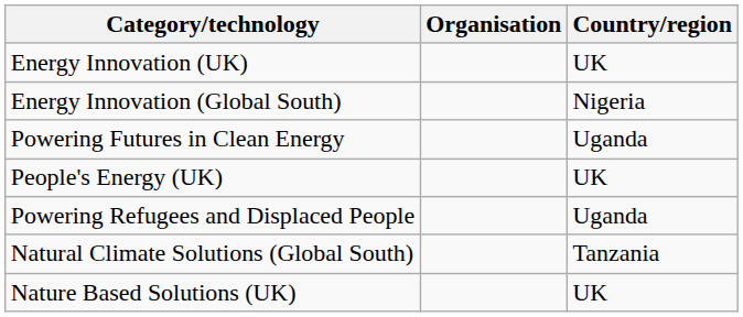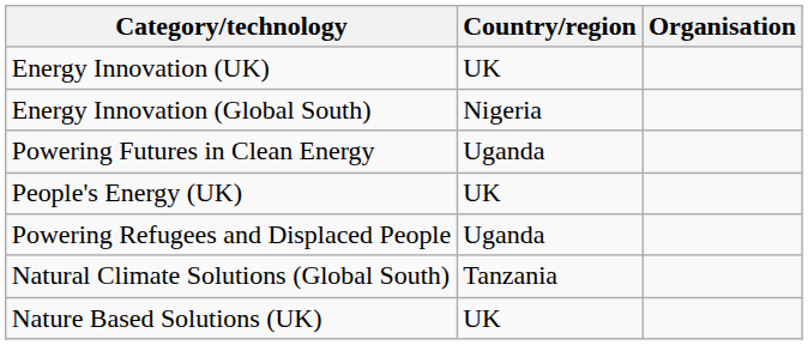columns swapped: Country/region <-> Organisation
